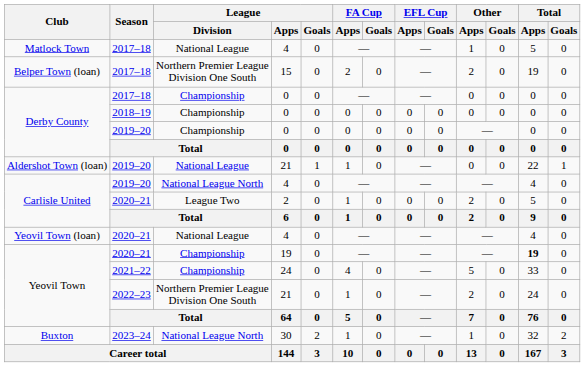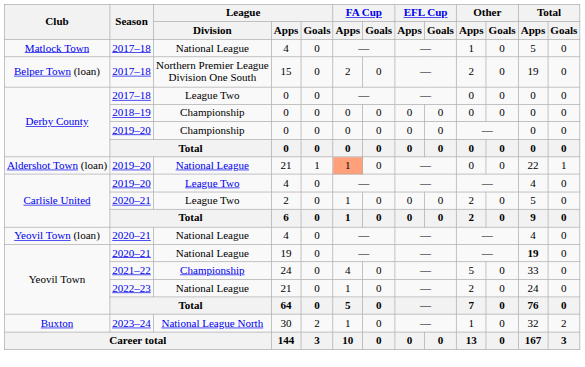Derby County / 2017–18 | League / Division: Championship -> League Two
Aldershot Town (loan) | FA Cup / Apps: no background -> lightsalmon background
Carlisle United / 2019–20 | League / Division: National League North -> League Two
Yeovil Town / 2020–21 | League / Division: Championship -> National League
Yeovil Town / 2022–23 | League / Division: Northern Premier League Division One South -> National League
